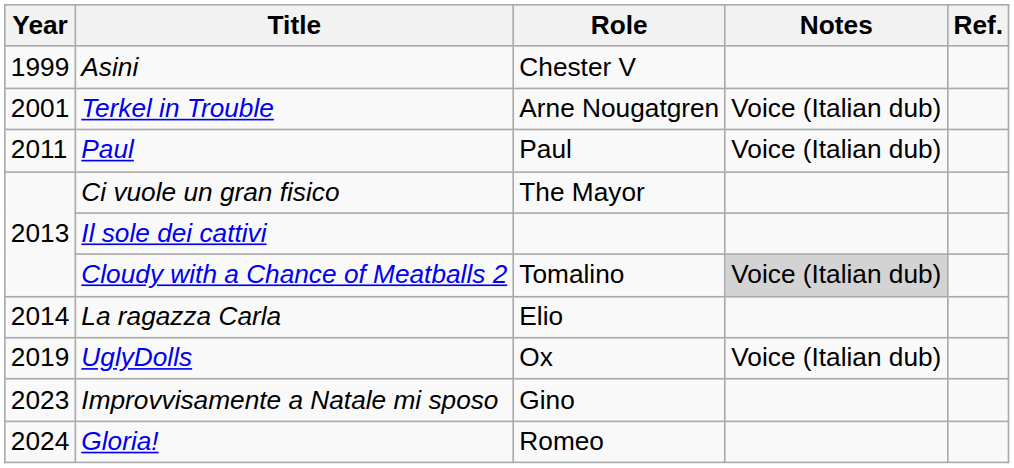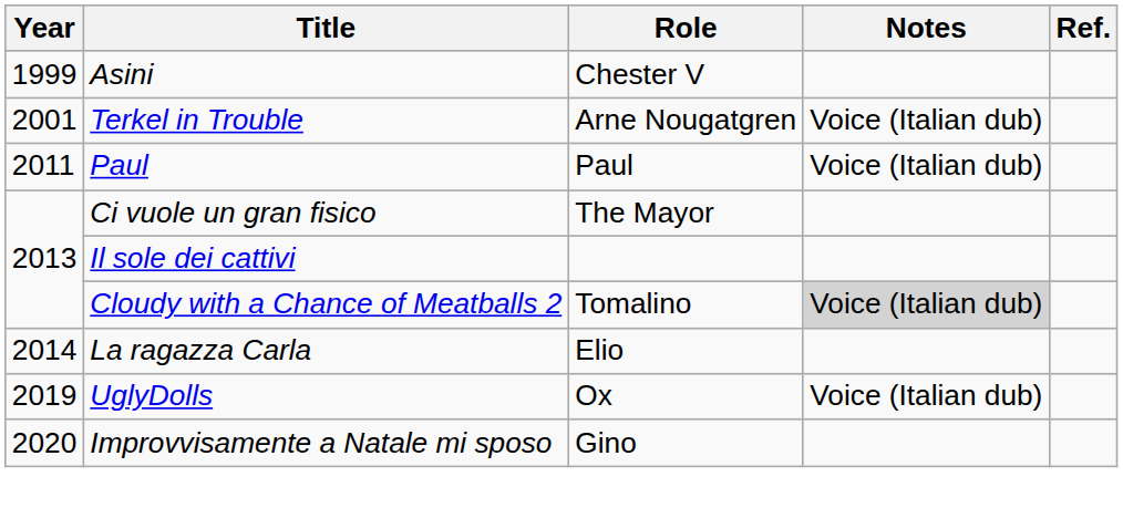Improvvisamente a Natale mi sposo | Year: 2023 -> 2020
- row: 2024 | Gloria! | Romeo
